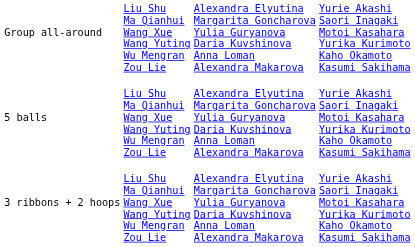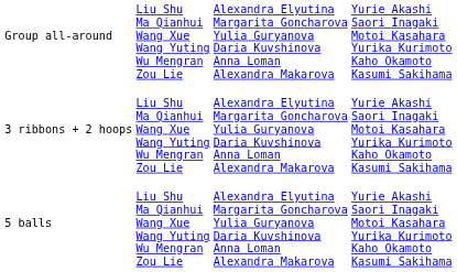rows swapped: 5 balls <-> 3 ribbons + 2 hoops
